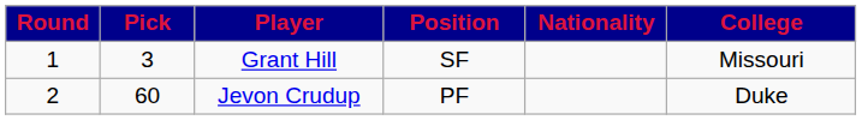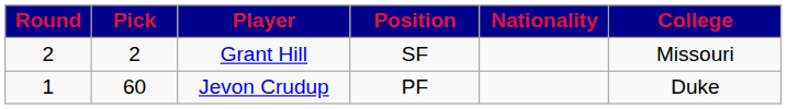Grant Hill | Round: 1 -> 2
Grant Hill | Pick: 3 -> 2
Jevon Crudup | Round: 2 -> 1
